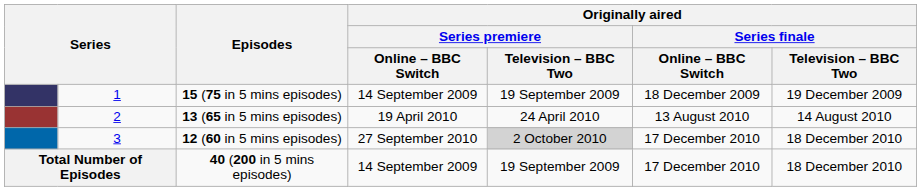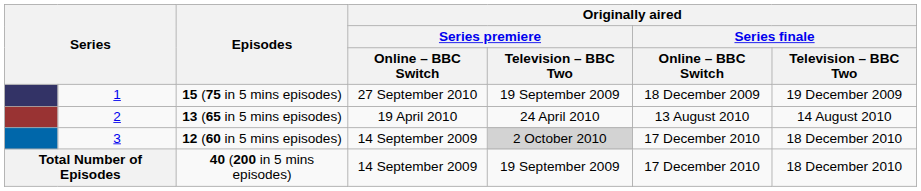15 (75 in 5 mins episodes) | Originally aired / Series premiere / Online – BBC Switch: 14 September 2009 -> 27 September 2010
12 (60 in 5 mins episodes) | Originally aired / Series premiere / Online – BBC Switch: 27 September 2010 -> 14 September 2009
